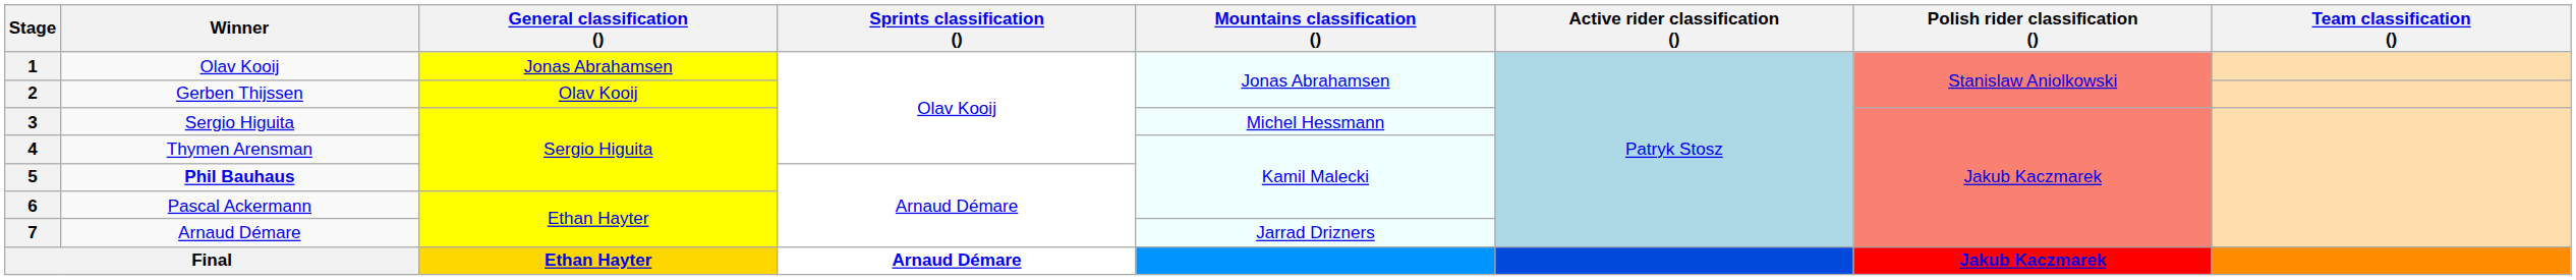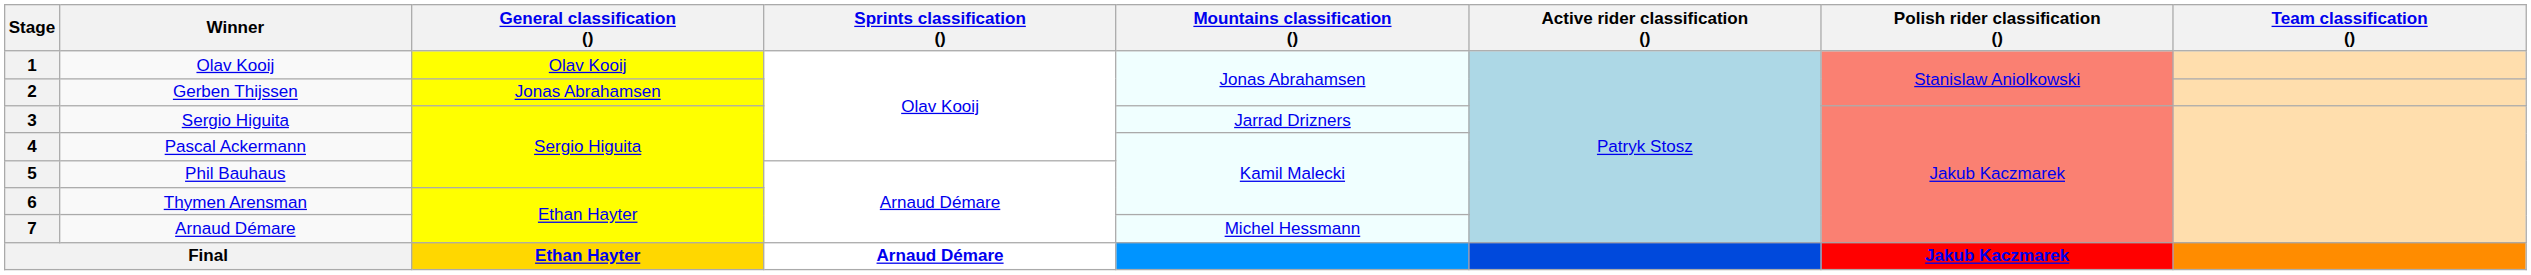1 | General classification (): Jonas Abrahamsen -> Olav Kooij
2 | General classification (): Olav Kooij -> Jonas Abrahamsen
3 | Mountains classification (): Michel Hessmann -> Jarrad Drizners
4 | Winner: Thymen Arensman -> Pascal Ackermann
5 | Winner: bold -> normal
6 | Winner: Pascal Ackermann -> Thymen Arensman
7 | Mountains classification (): Jarrad Drizners -> Michel Hessmann
